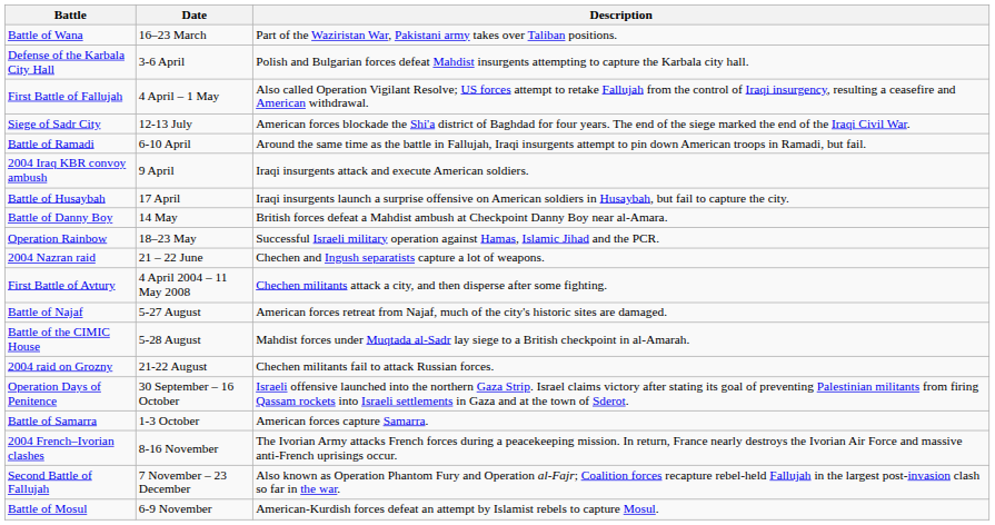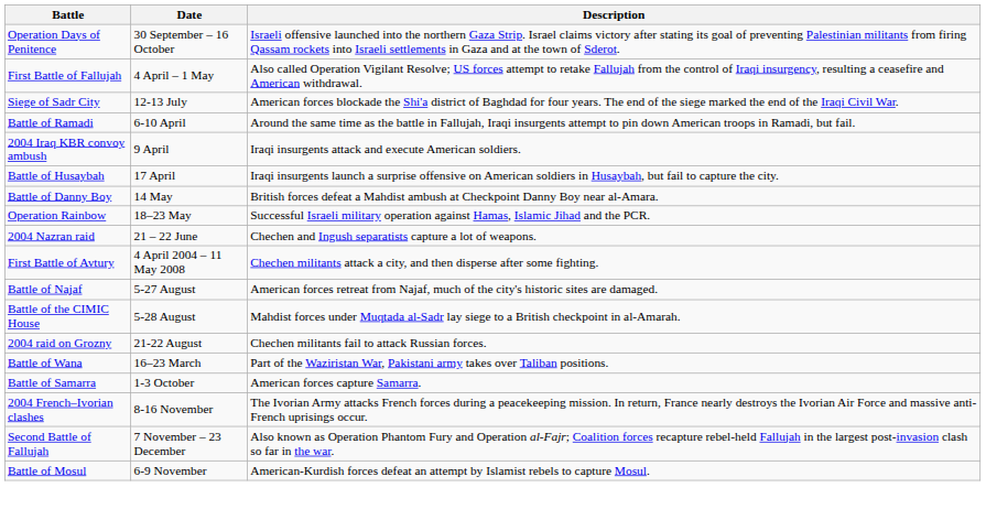rows swapped: Battle of Wana <-> Operation Days of Penitence
- row: Defense of the Karbala City Hall | 3-6 April | Polish and Bulgarian forces defeat Mahdist insurgents attempting to capture the Karbala city hall.
